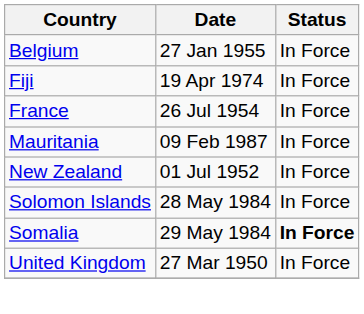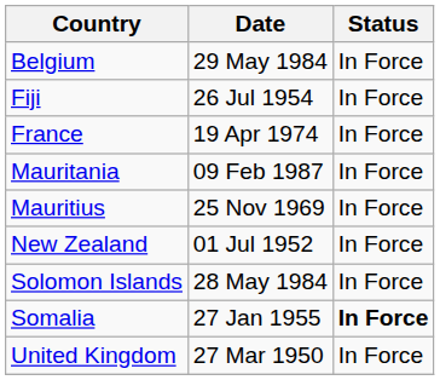Belgium | Date: 27 Jan 1955 -> 29 May 1984
Fiji | Date: 19 Apr 1974 -> 26 Jul 1954
France | Date: 26 Jul 1954 -> 19 Apr 1974
+ row: Mauritius | 25 Nov 1969 | In Force
Somalia | Date: 29 May 1984 -> 27 Jan 1955
